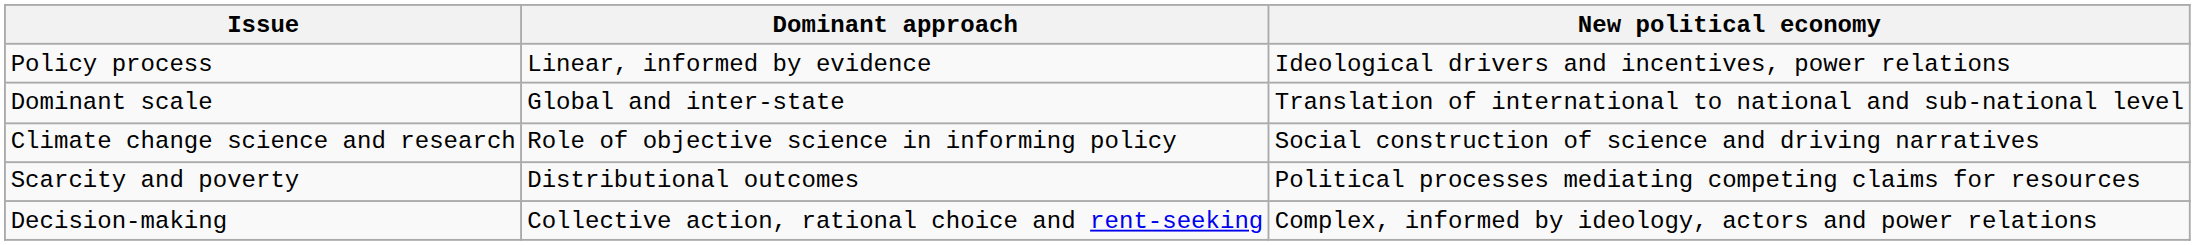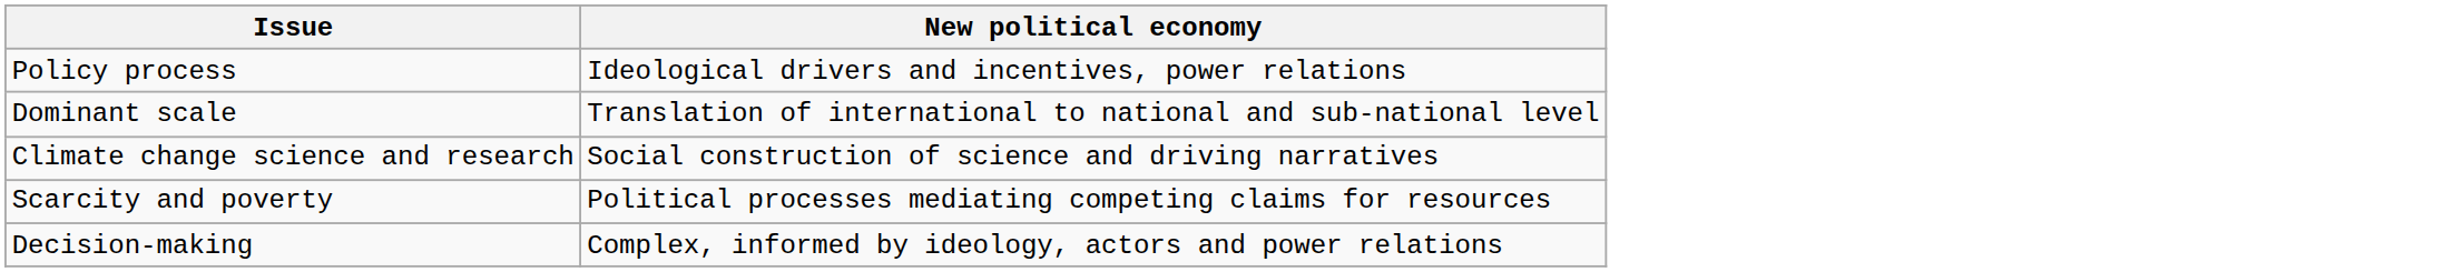- column: Dominant approach | Linear, informed by evidence | Global and inter-state | Role of objective science in informing policy | Distributional outcomes | Collective action, rational choice and rent-seeking
